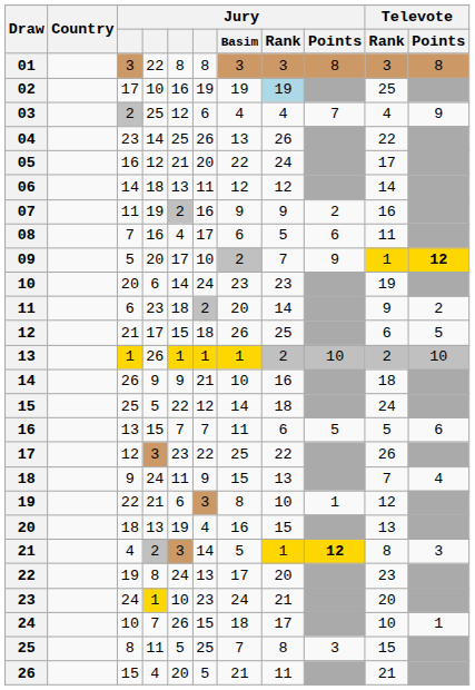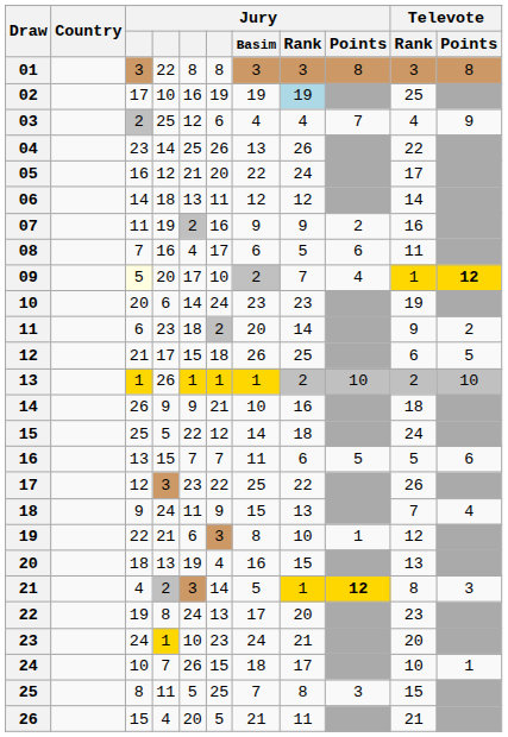09 | column 3: no background -> lightyellow background
09 | Jury / Points: 9 -> 4
